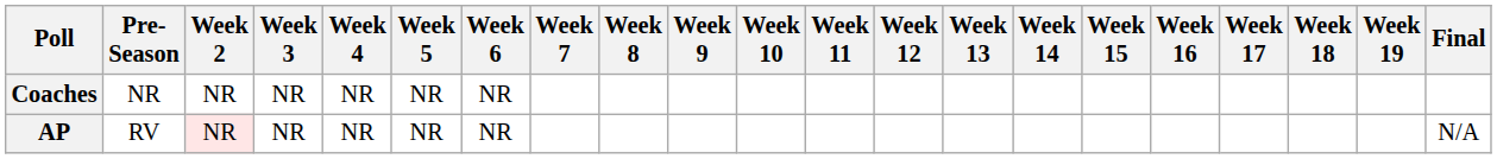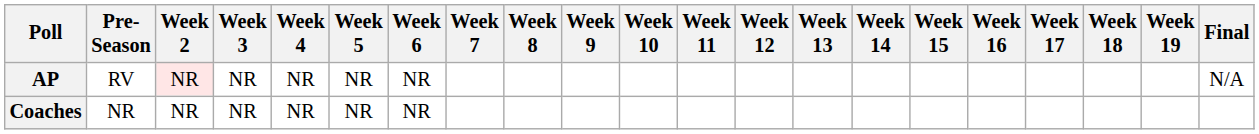rows swapped: AP <-> Coaches
